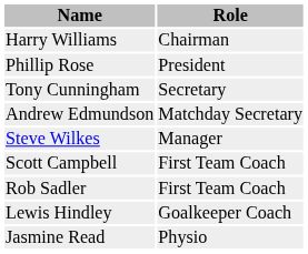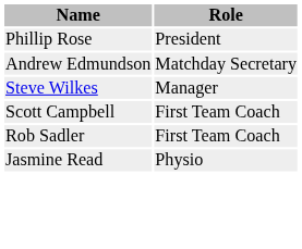- row: Harry Williams | Chairman
- row: Tony Cunningham | Secretary
- row: Lewis Hindley | Goalkeeper Coach
